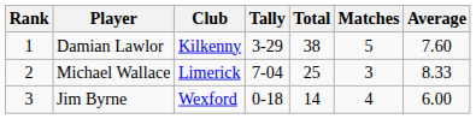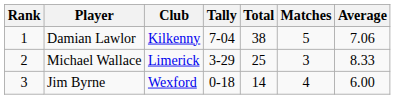Damian Lawlor | Tally: 3-29 -> 7-04
Damian Lawlor | Average: 7.60 -> 7.06
Michael Wallace | Tally: 7-04 -> 3-29
